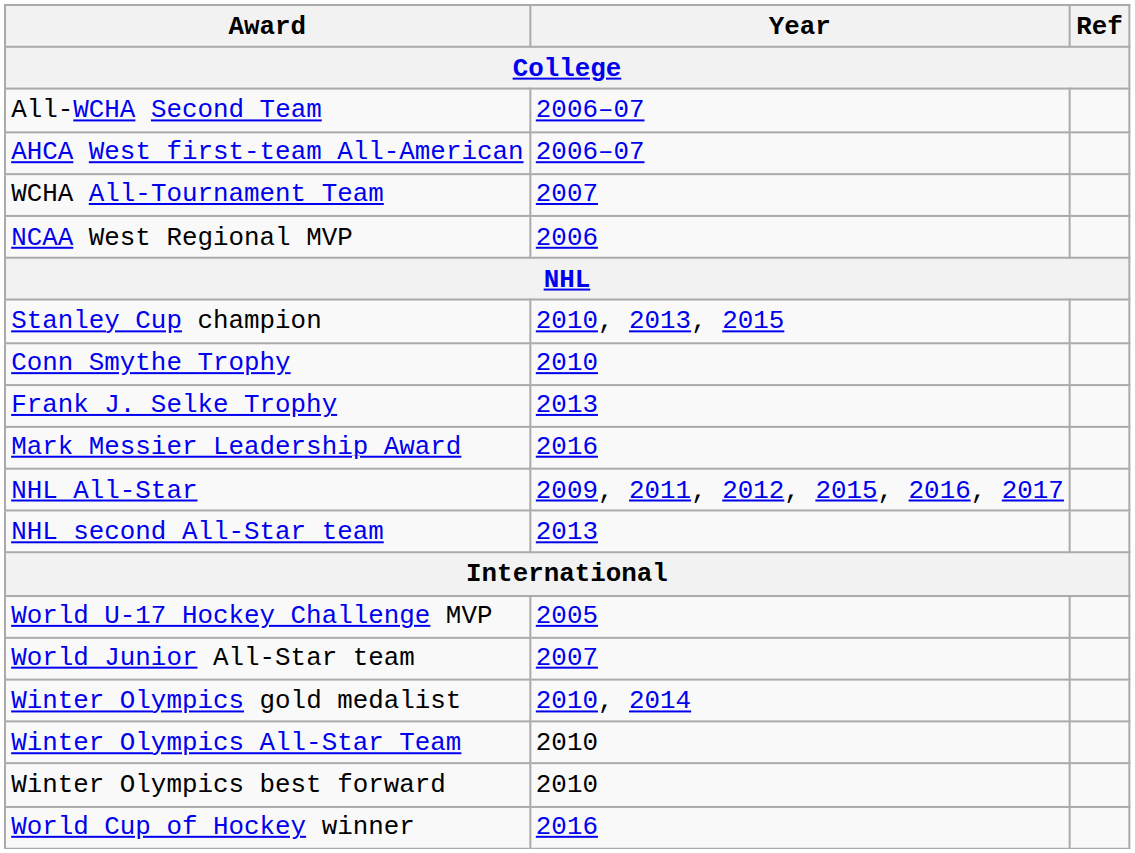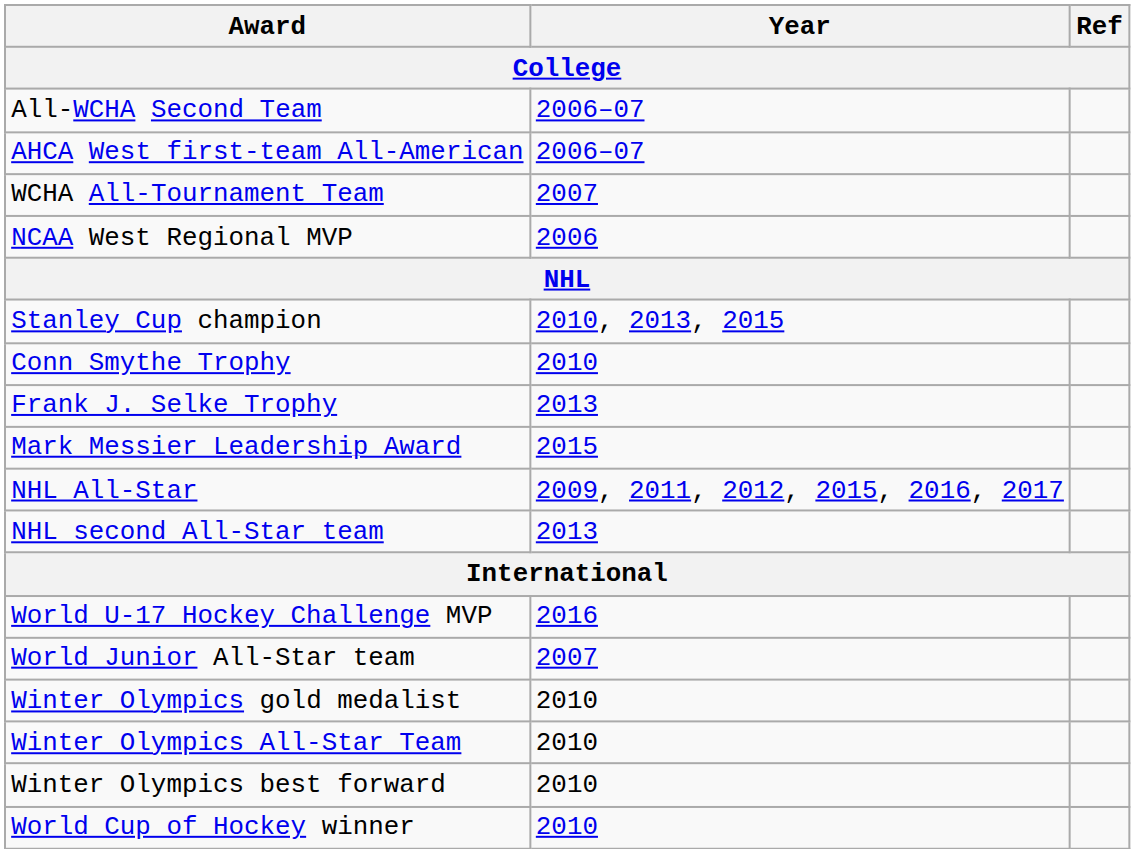Mark Messier Leadership Award | Year: 2016 -> 2015
World U-17 Hockey Challenge MVP | Year: 2005 -> 2016
Winter Olympics gold medalist | Year: 2010, 2014 -> 2010
World Cup of Hockey winner | Year: 2016 -> 2010
